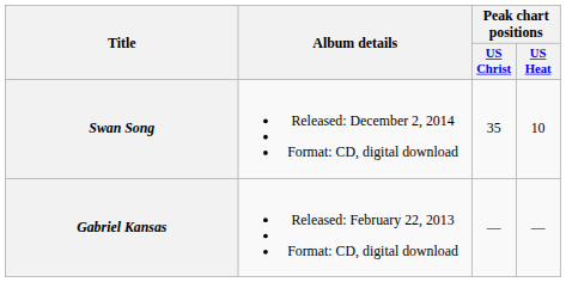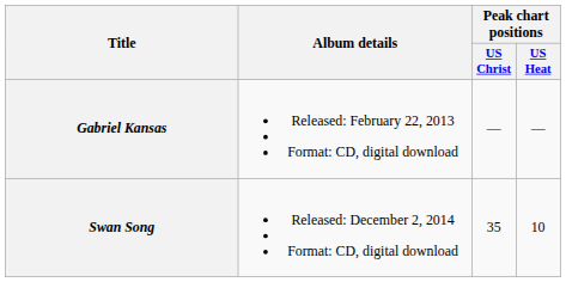rows swapped: Gabriel Kansas <-> Swan Song
